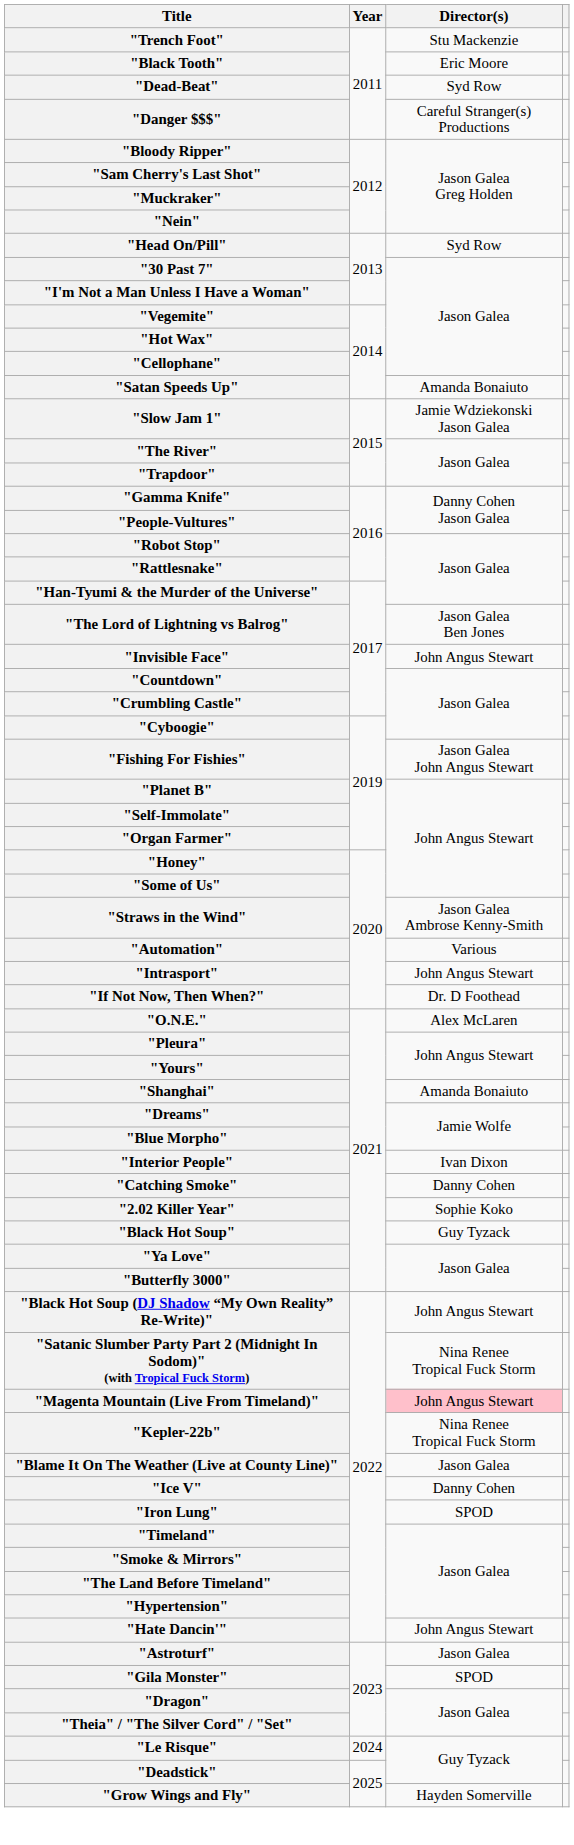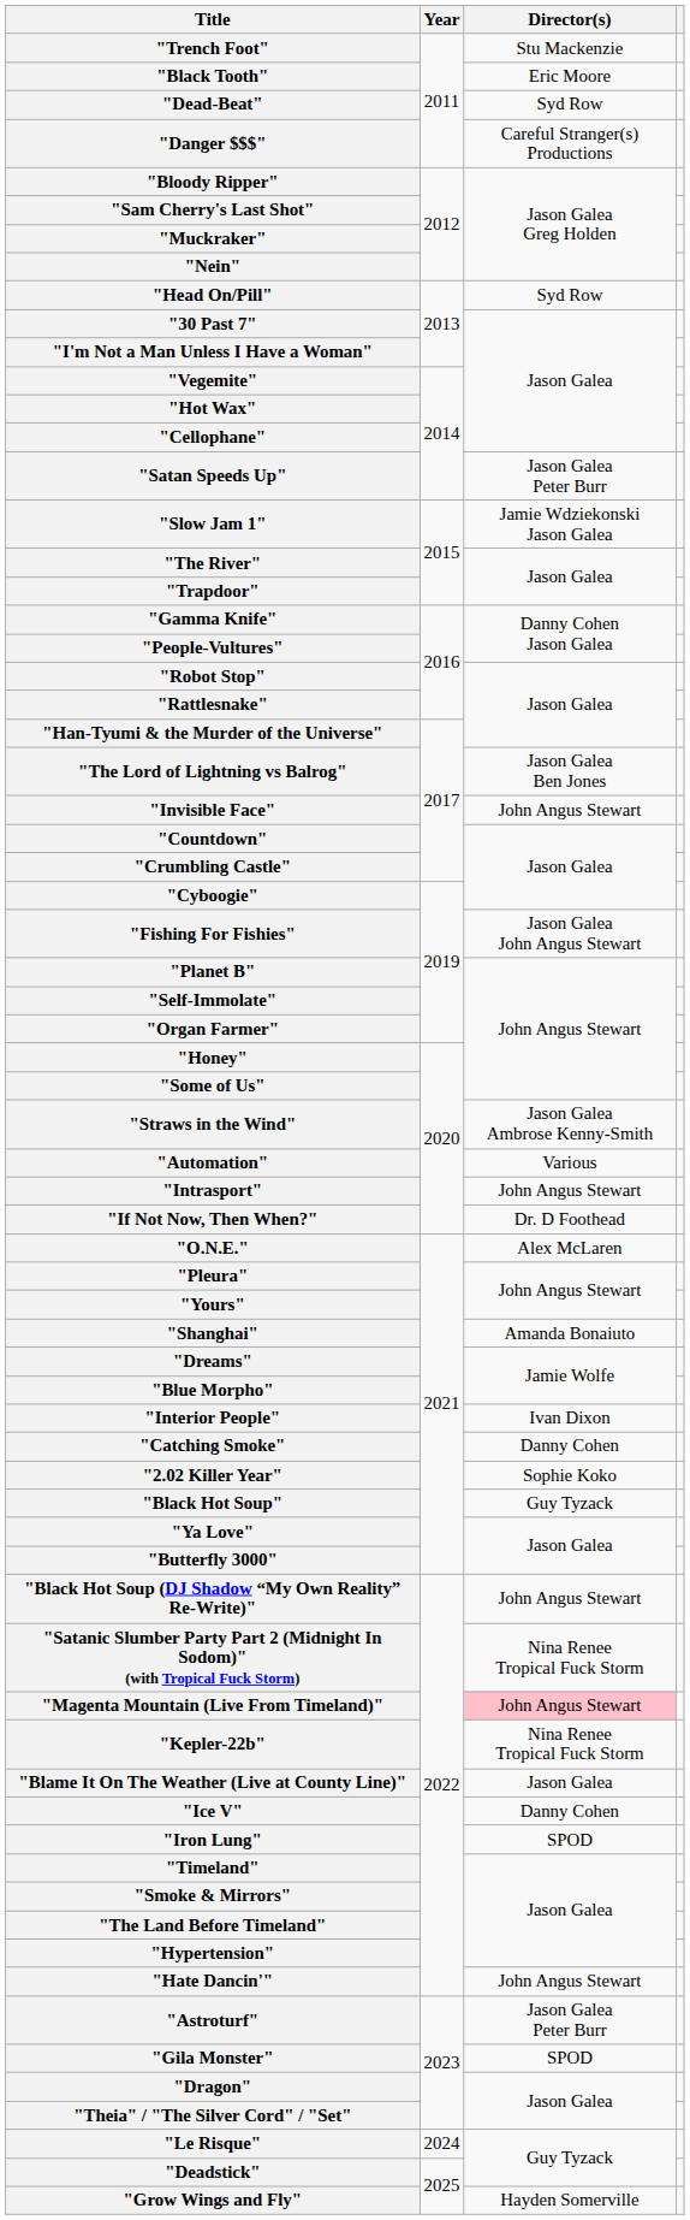"Satan Speeds Up" | Director(s): Amanda Bonaiuto -> Jason Galea Peter Burr
"Astroturf" | Director(s): Jason Galea -> Jason Galea Peter Burr
